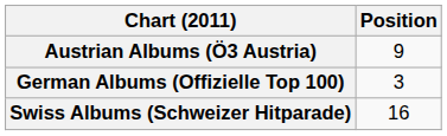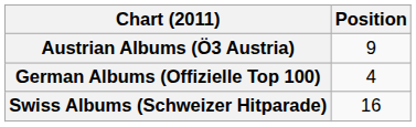German Albums (Offizielle Top 100) | Position: 3 -> 4
